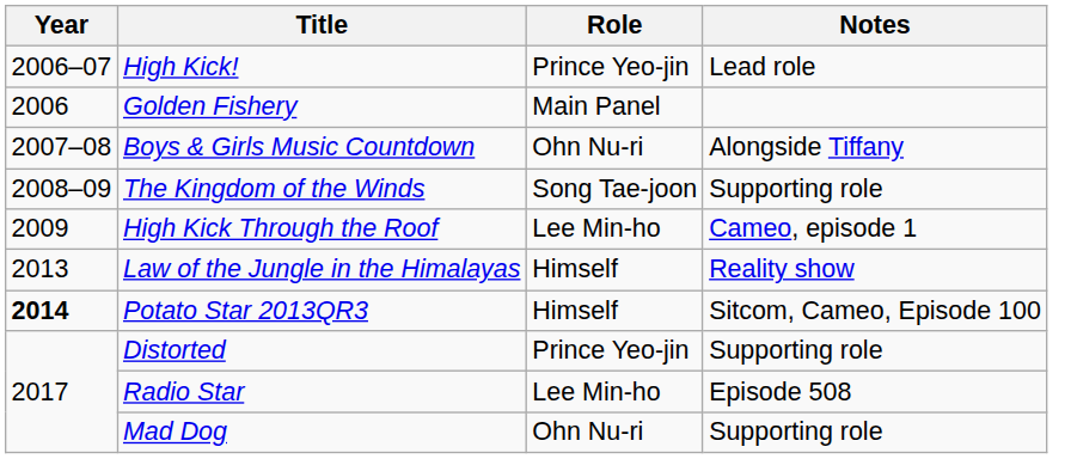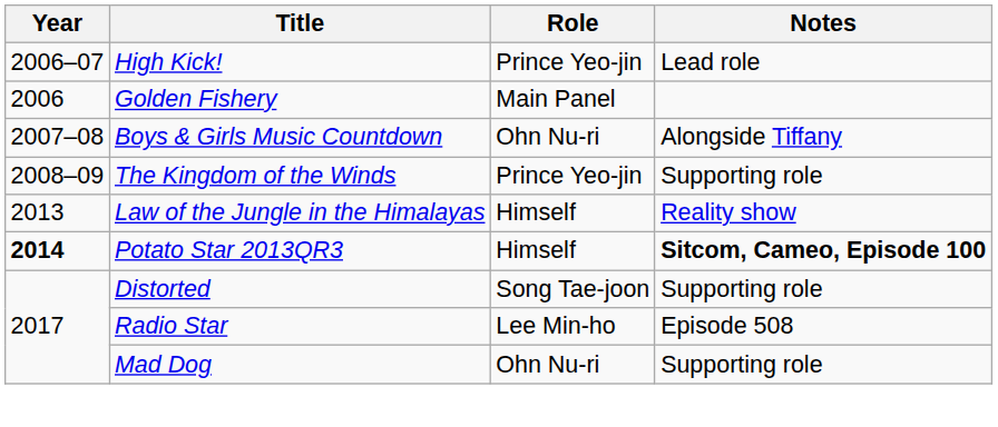The Kingdom of the Winds | Role: Song Tae-joon -> Prince Yeo-jin
- row: 2009 | High Kick Through the Roof | Lee Min-ho | Cameo, episode 1
Potato Star 2013QR3 | Notes: normal -> bold
Distorted | Role: Prince Yeo-jin -> Song Tae-joon
